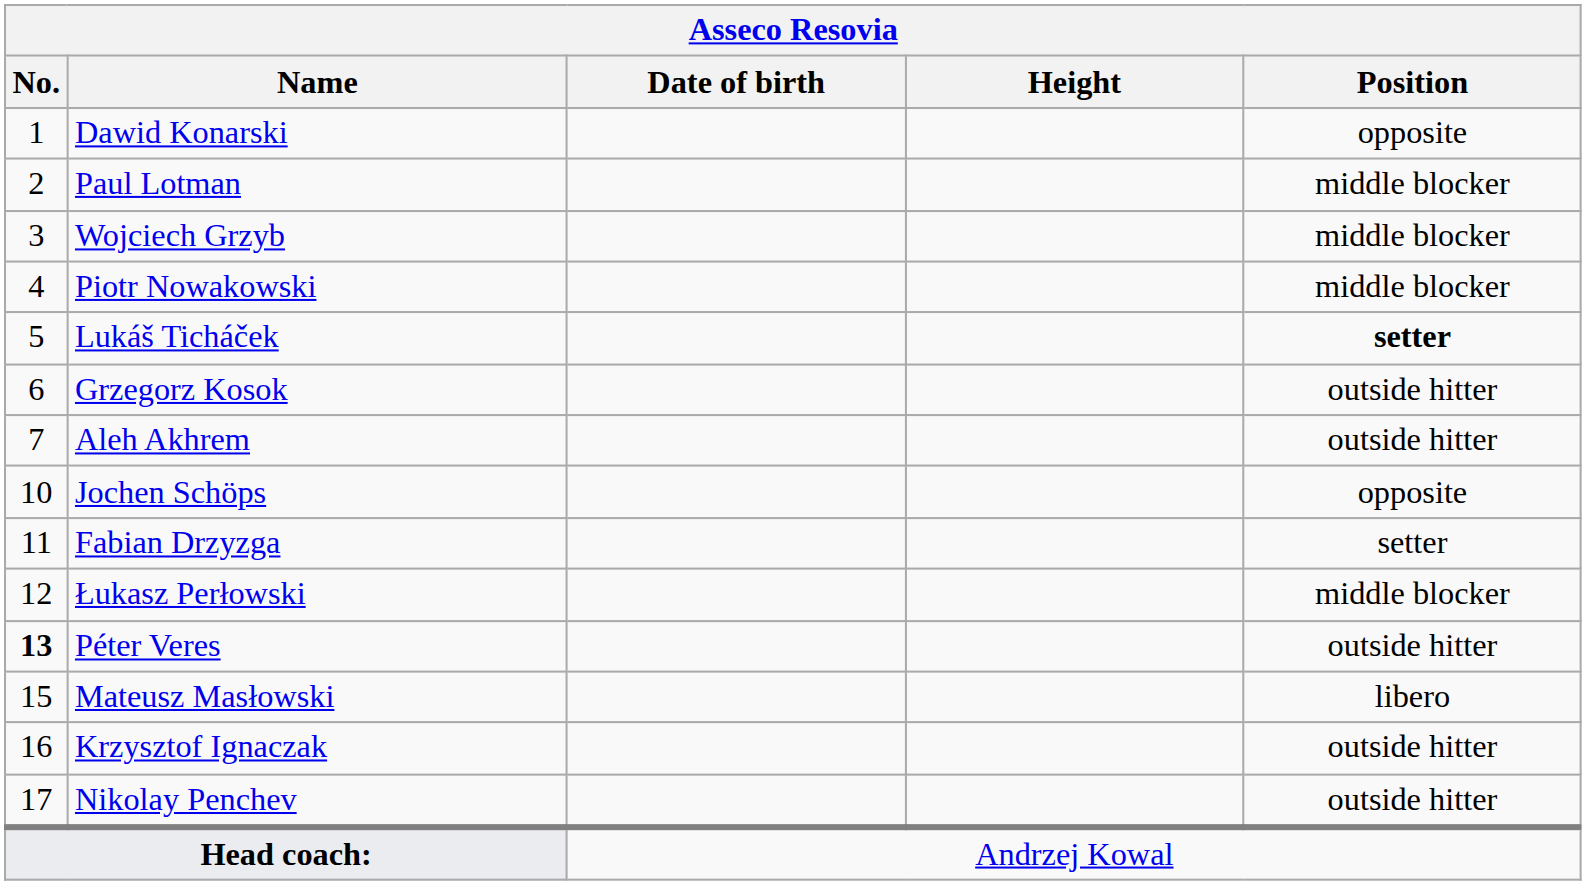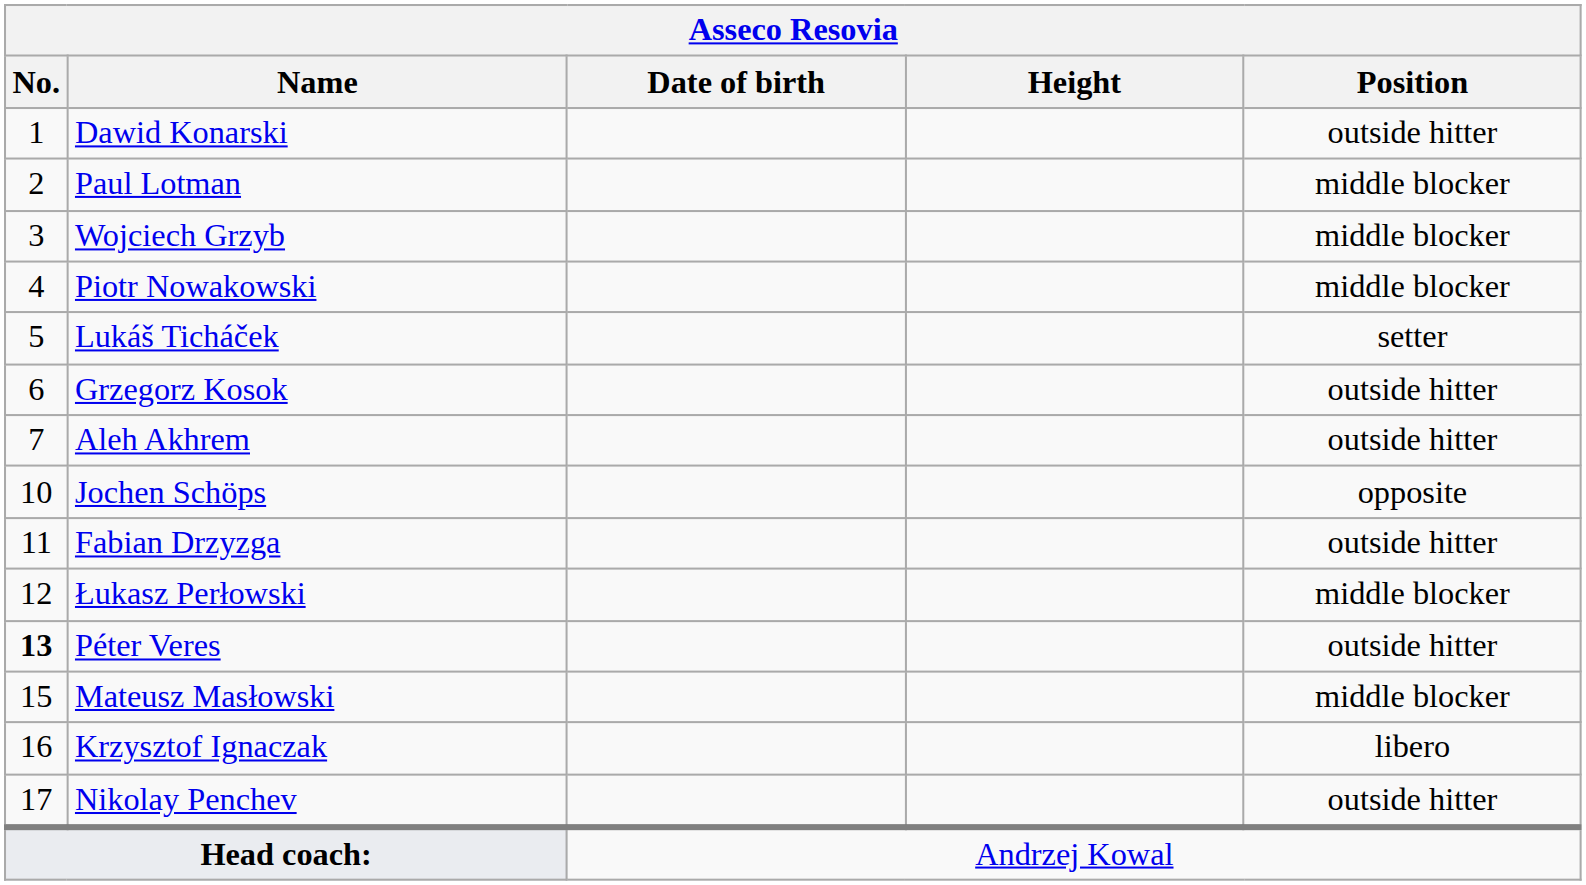Dawid Konarski | Position: opposite -> outside hitter
Lukáš Ticháček | Position: bold -> normal
Fabian Drzyzga | Position: setter -> outside hitter
Mateusz Masłowski | Position: libero -> middle blocker
Krzysztof Ignaczak | Position: outside hitter -> libero
